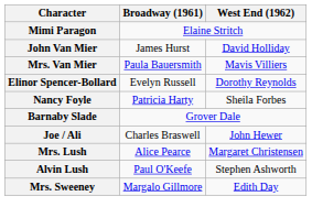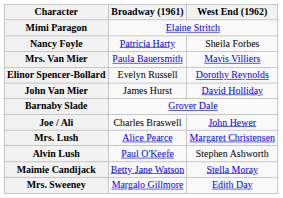rows swapped: John Van Mier <-> Nancy Foyle
+ row: Maimie Candijack | Betty Jane Watson | Stella Moray
